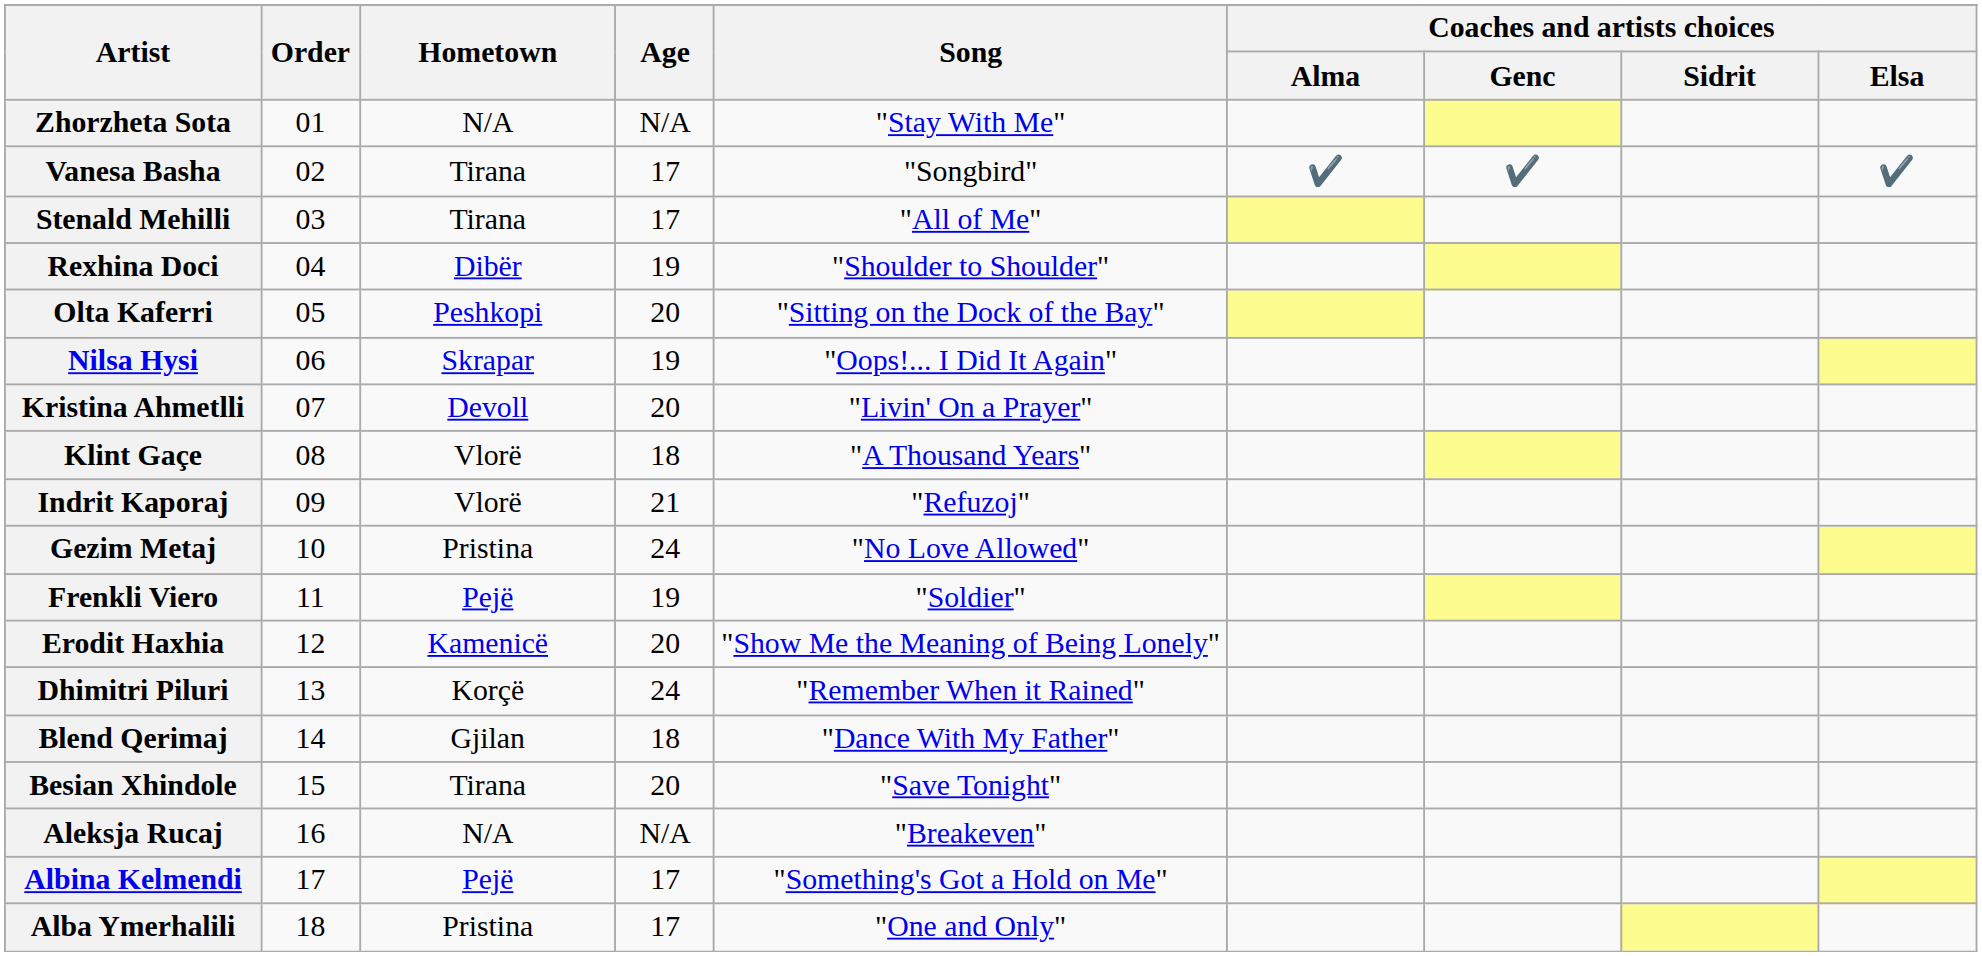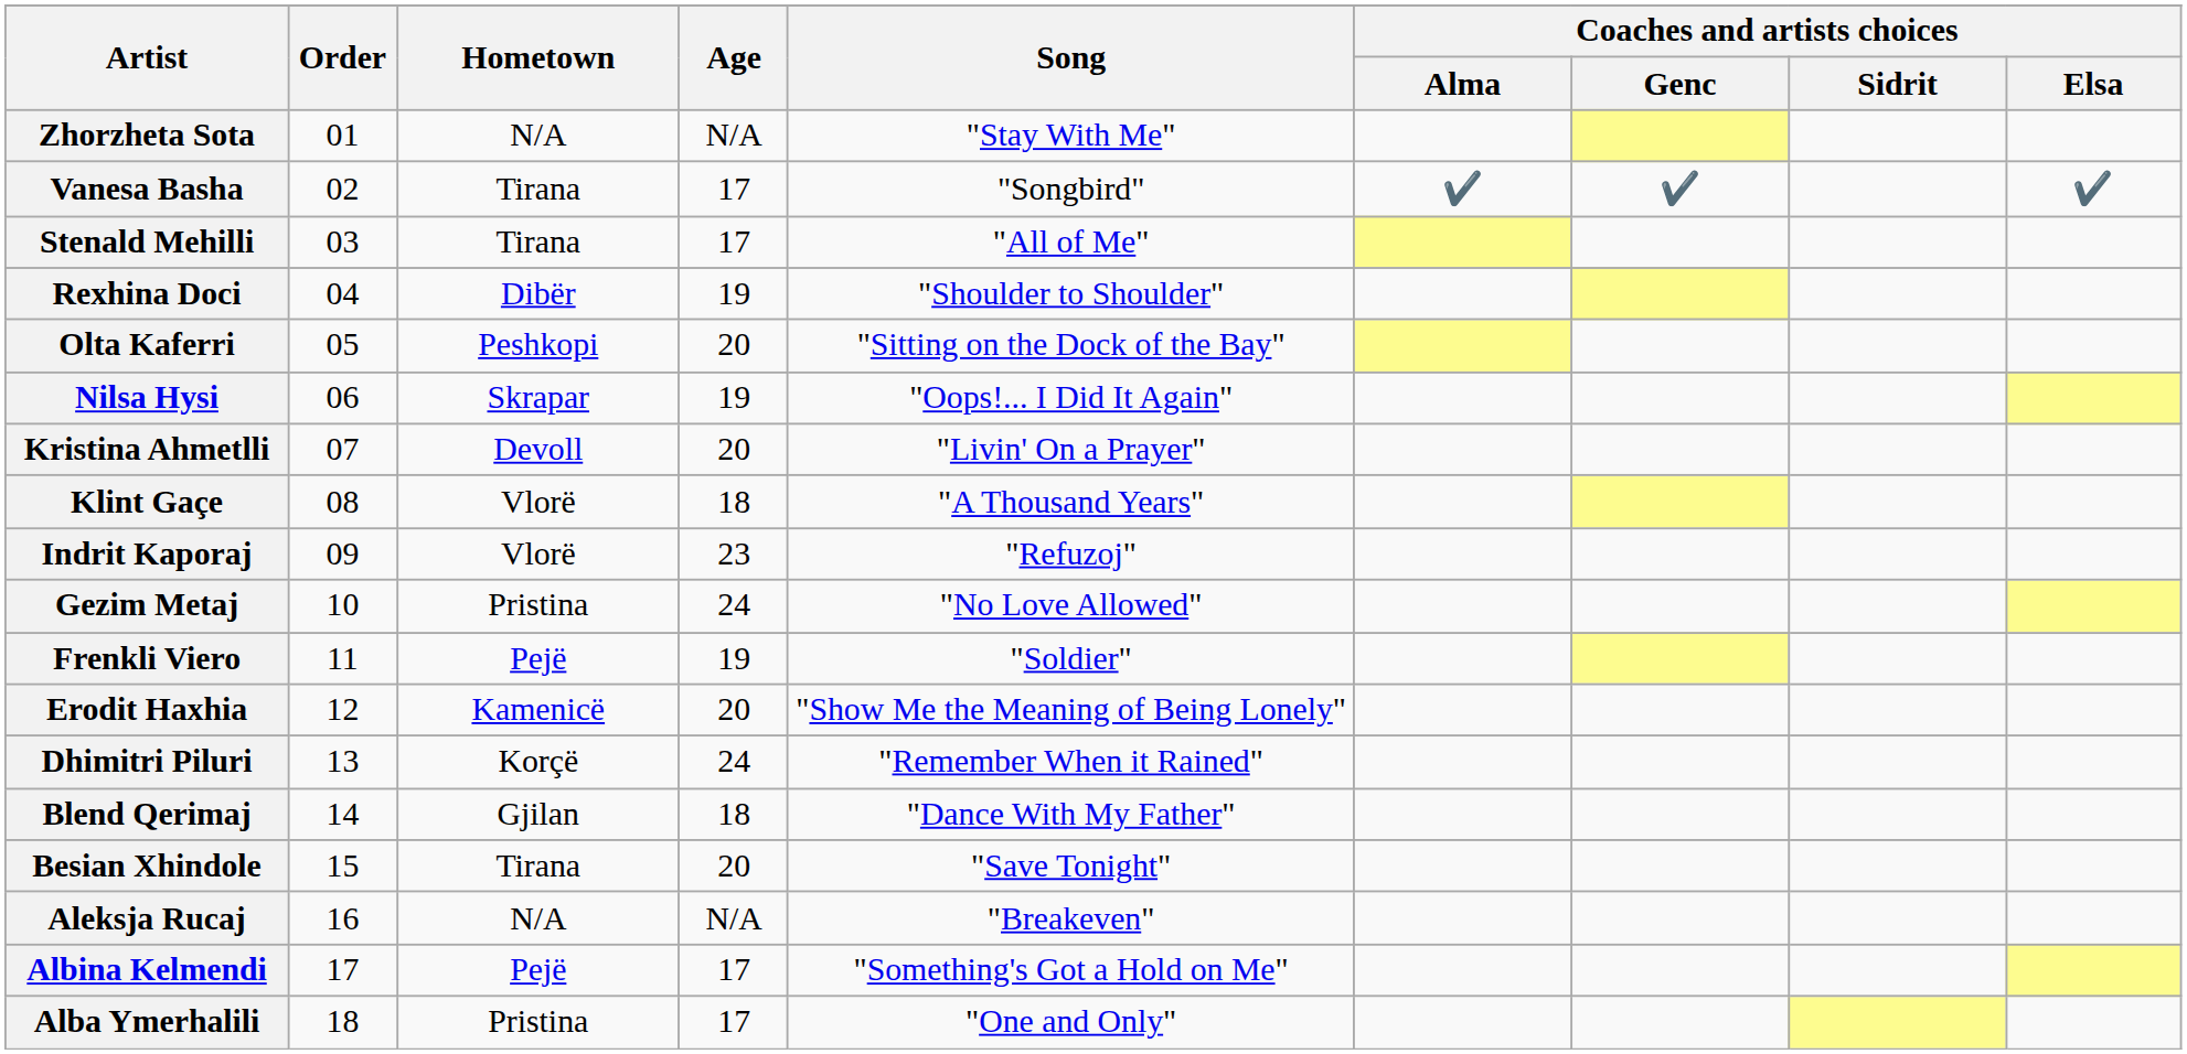Indrit Kaporaj | Age: 21 -> 23
